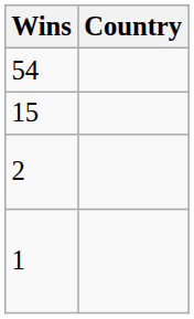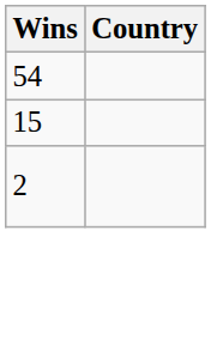- row: 1
